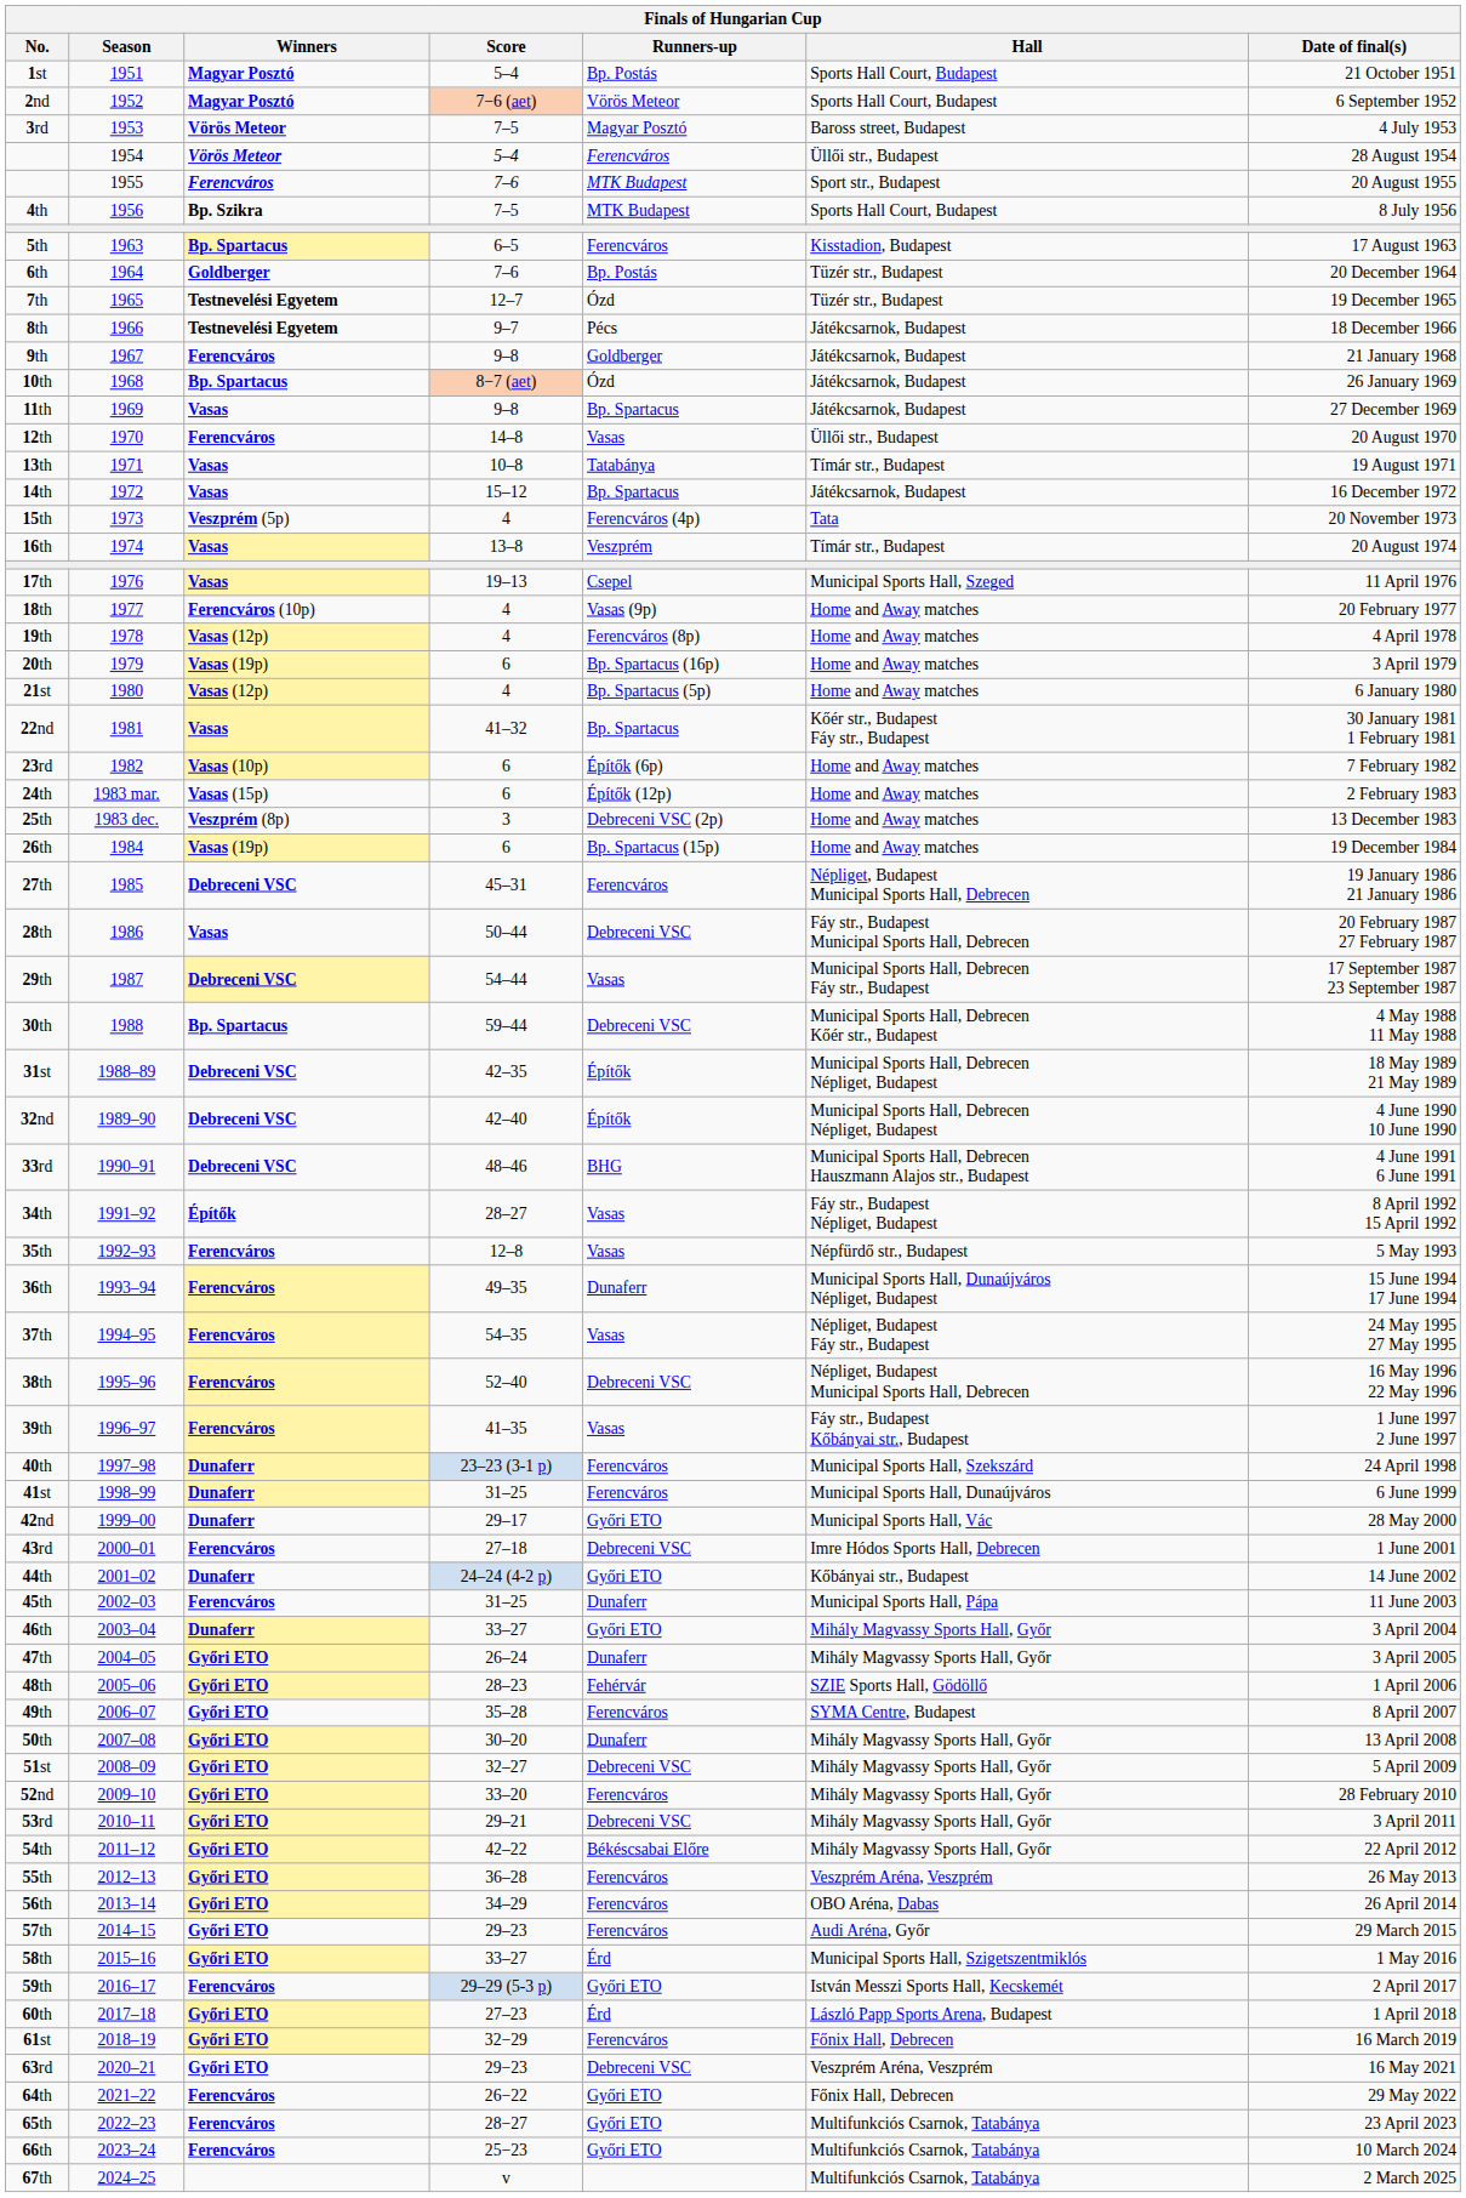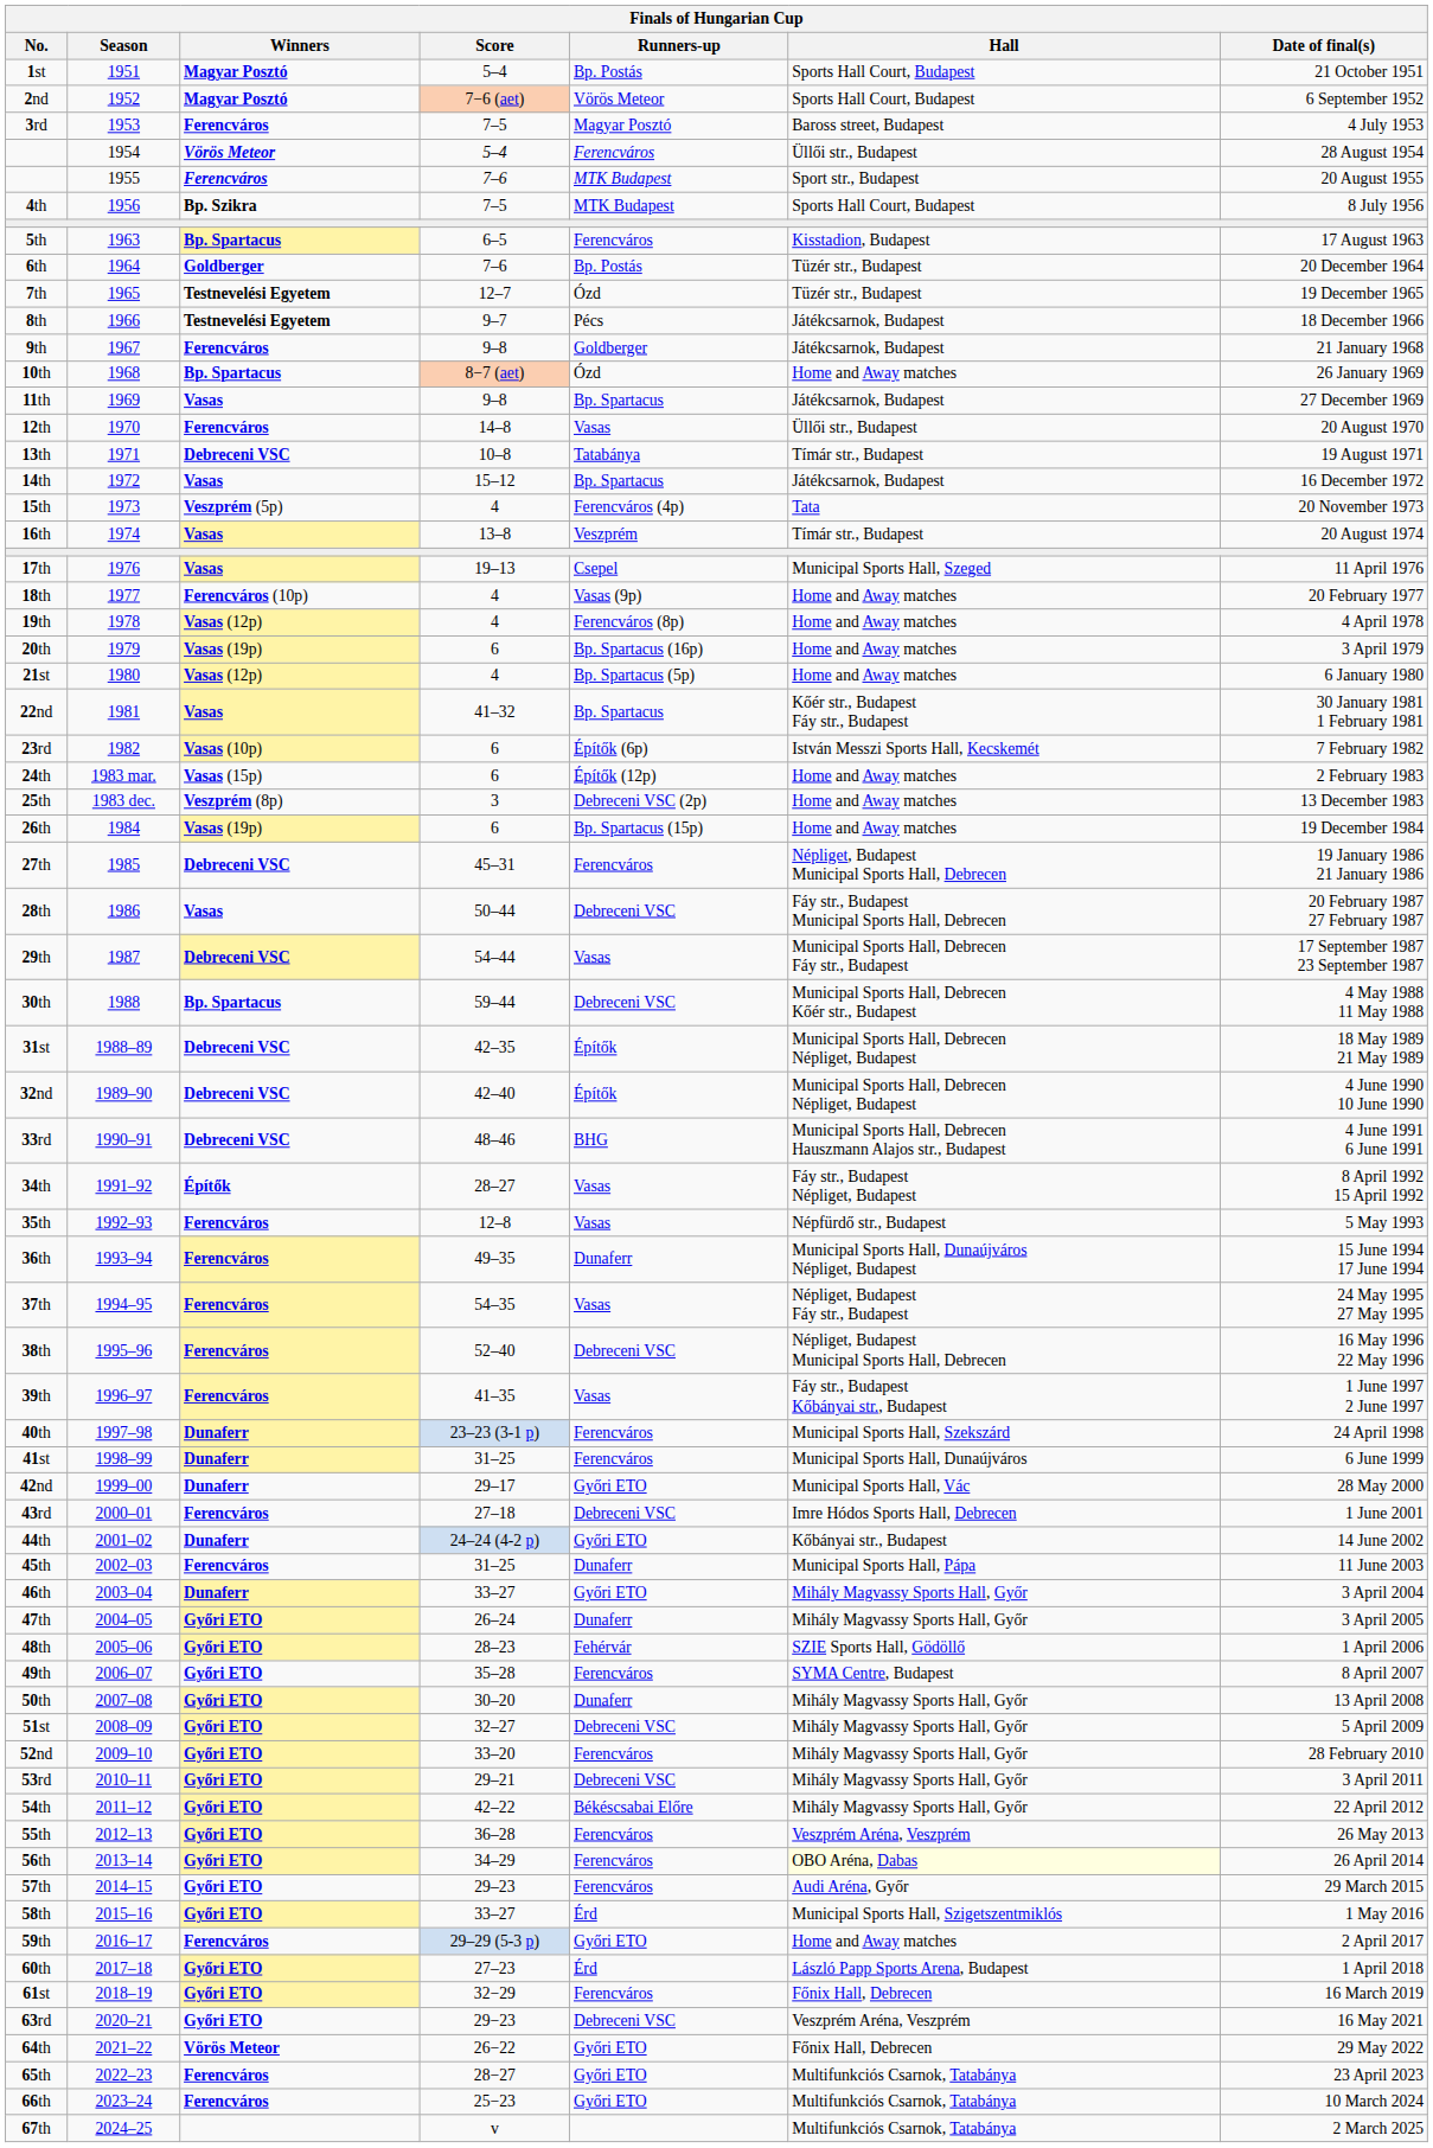3rd | Winners: Vörös Meteor -> Ferencváros
10th | Hall: Játékcsarnok, Budapest -> Home and Away matches
13th | Winners: Vasas -> Debreceni VSC
23rd | Hall: Home and Away matches -> István Messzi Sports Hall, Kecskemét
56th | Hall: no background -> lightyellow background
59th | Hall: István Messzi Sports Hall, Kecskemét -> Home and Away matches
64th | Winners: Ferencváros -> Vörös Meteor
